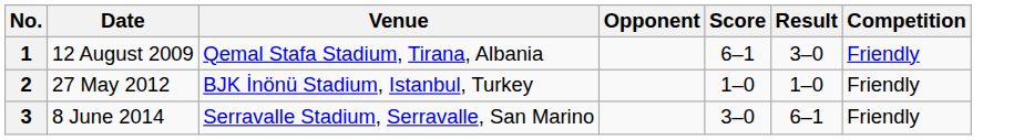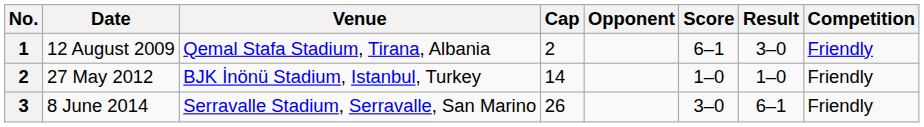+ column: Cap | 2 | 14 | 26
